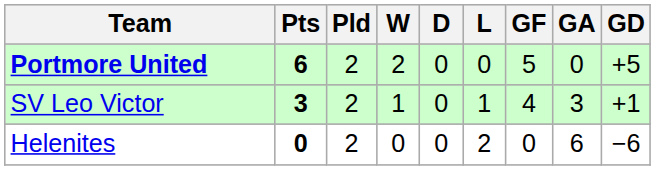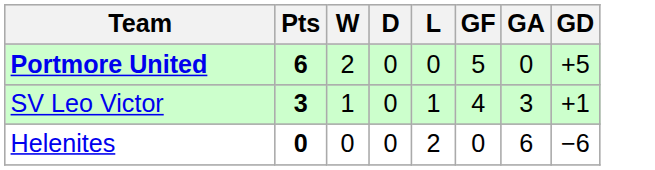- column: Pld | 2 | 2 | 2
